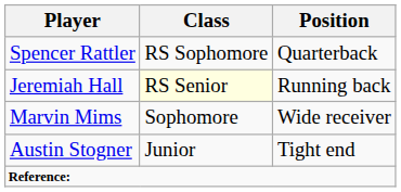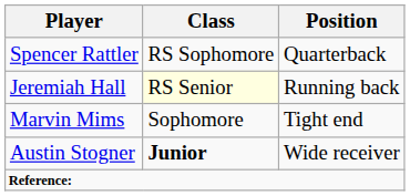Marvin Mims | Position: Wide receiver -> Tight end
Austin Stogner | Class: normal -> bold
Austin Stogner | Position: Tight end -> Wide receiver
